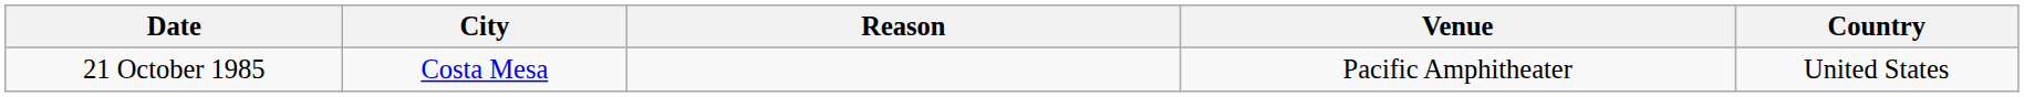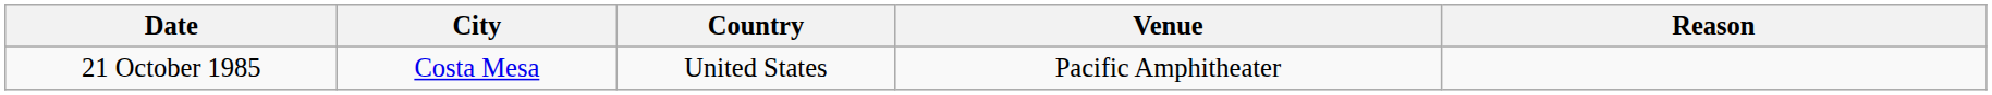columns swapped: Country <-> Reason
